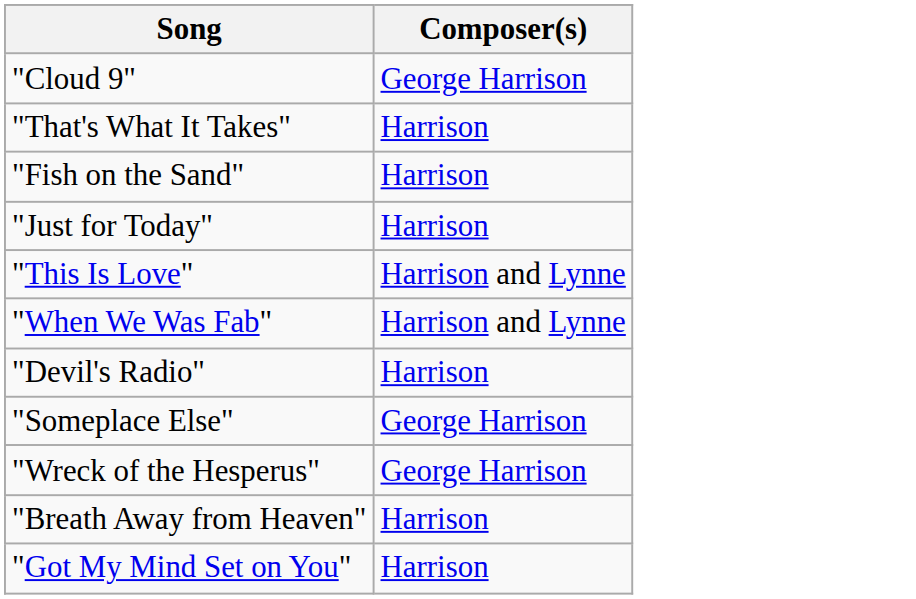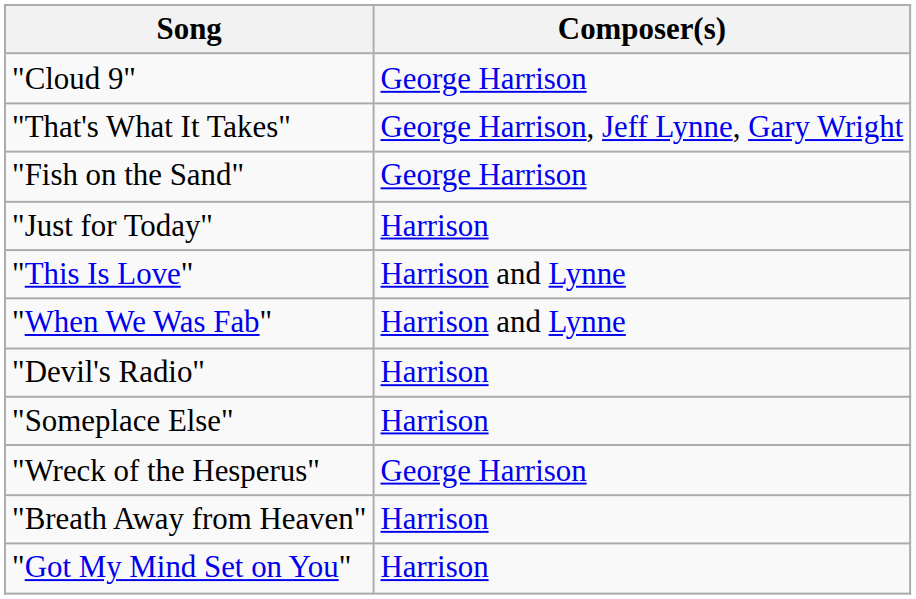"That's What It Takes" | Composer(s): Harrison -> George Harrison, Jeff Lynne, Gary Wright
"Fish on the Sand" | Composer(s): Harrison -> George Harrison
"Someplace Else" | Composer(s): George Harrison -> Harrison
